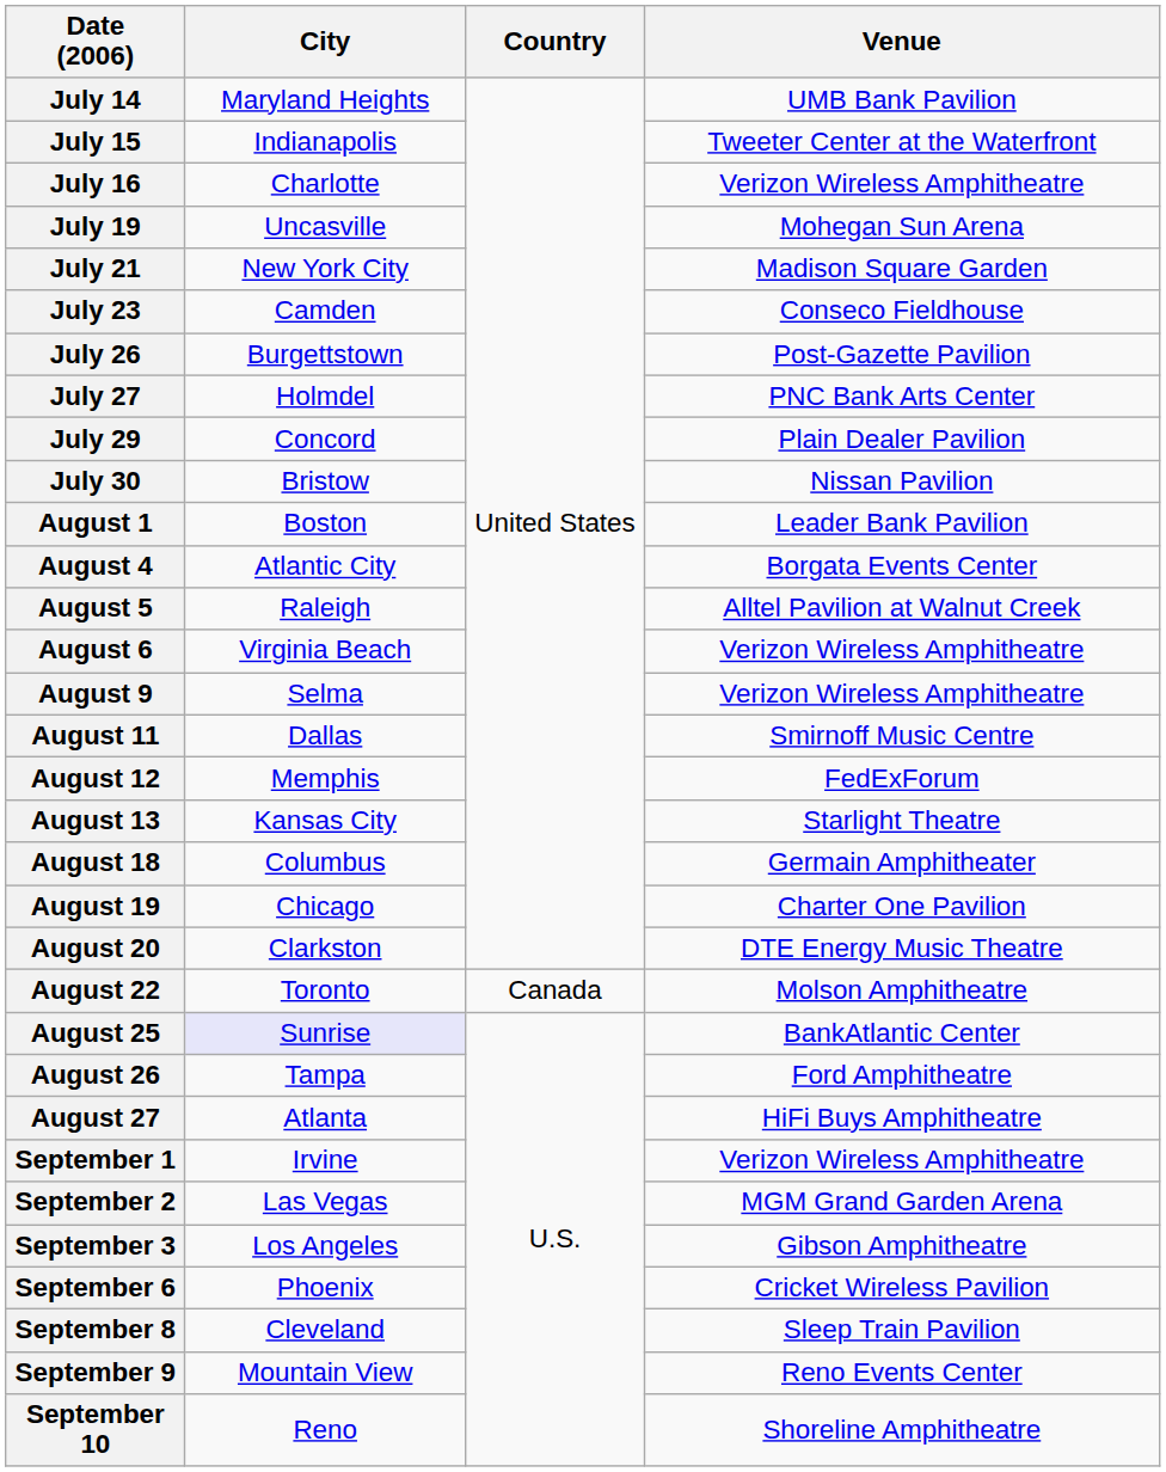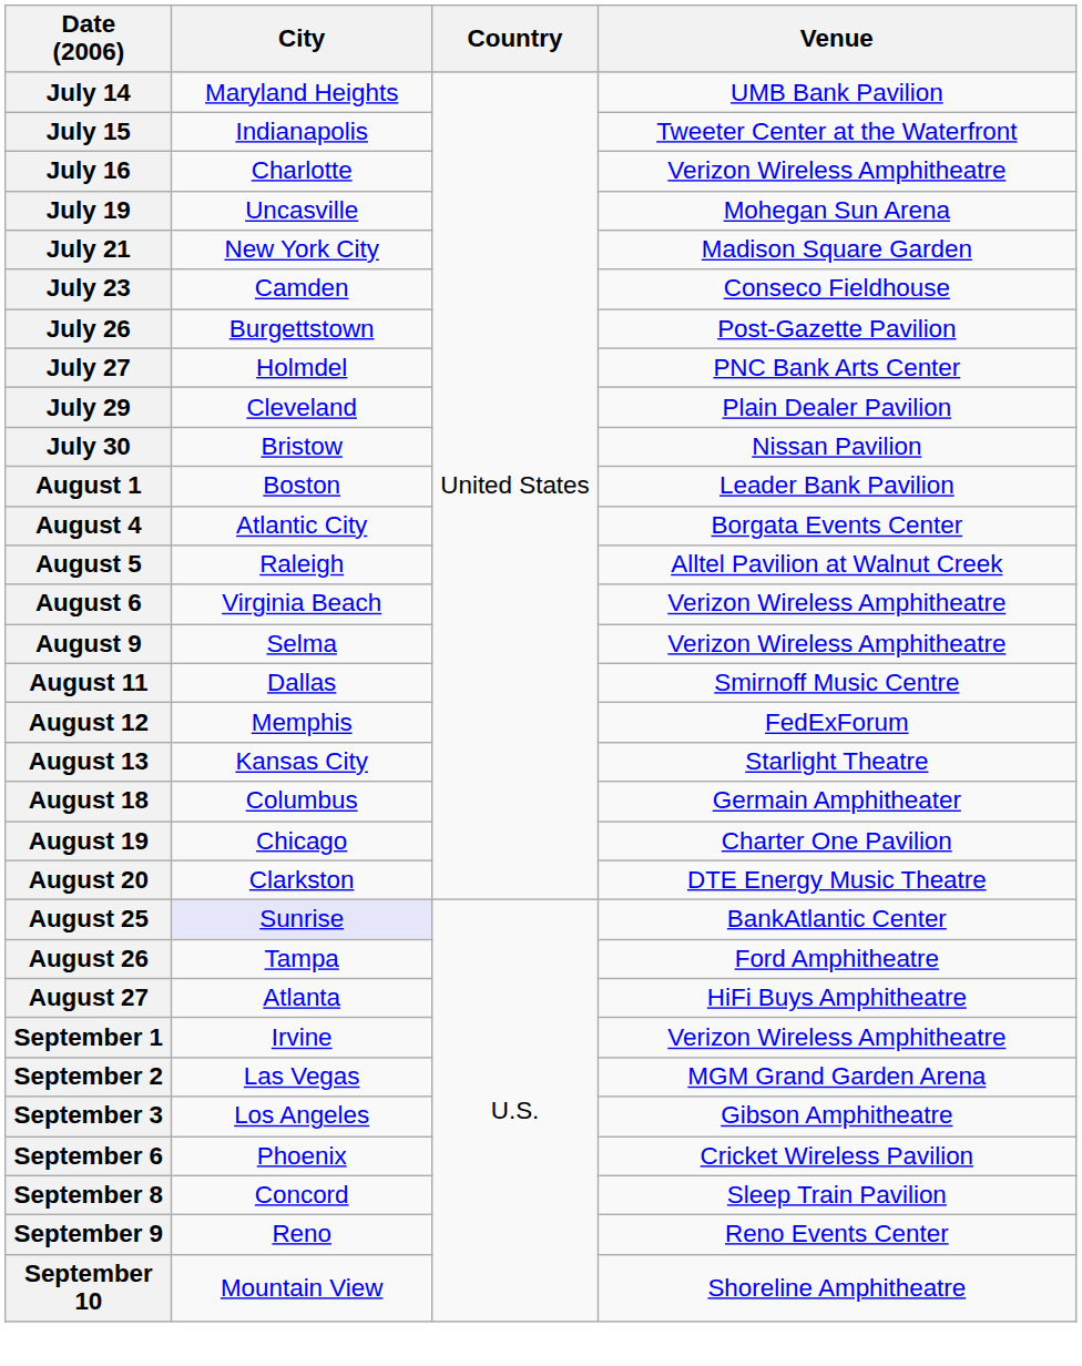July 29 | City: Concord -> Cleveland
- row: August 22 | Toronto | Canada | Molson Amphitheatre
September 8 | City: Cleveland -> Concord
September 9 | City: Mountain View -> Reno
September 10 | City: Reno -> Mountain View
